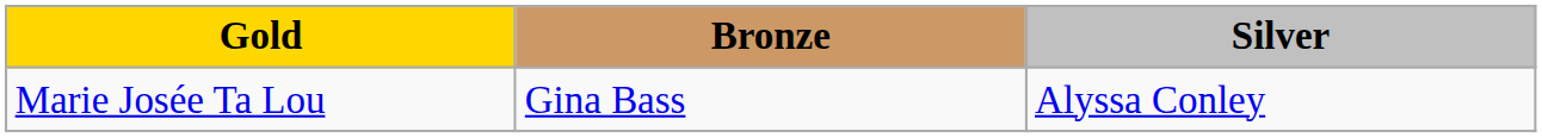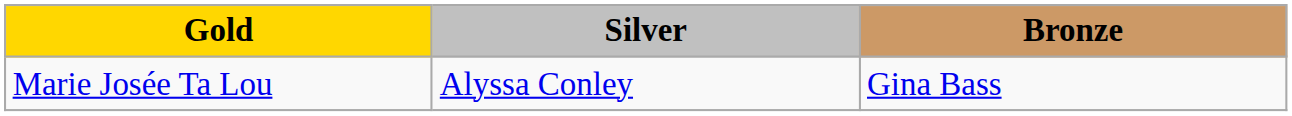columns swapped: Silver <-> Bronze
